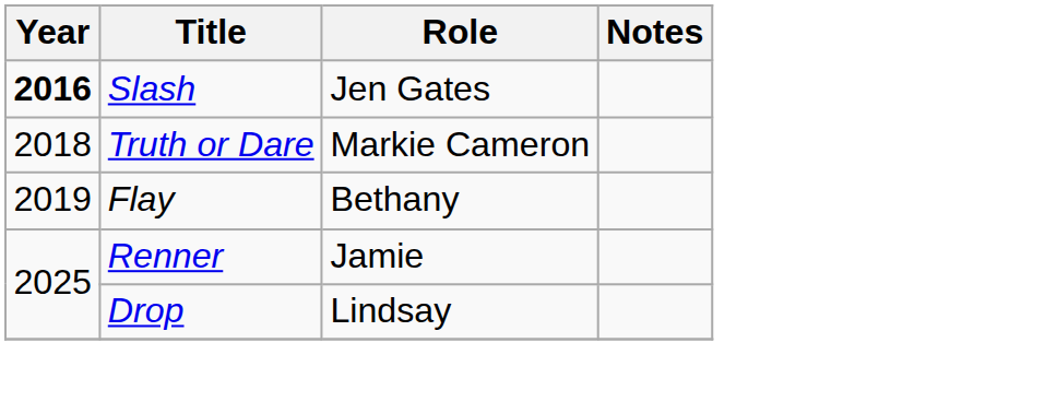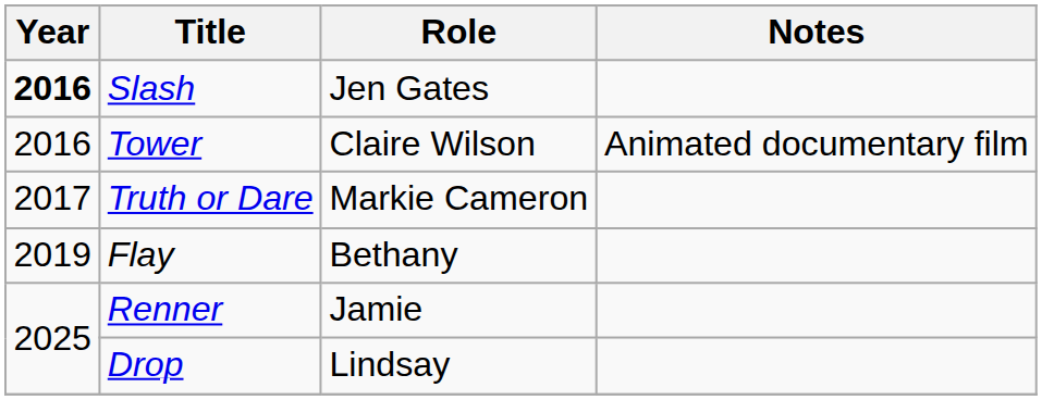+ row: 2016 | Tower | Claire Wilson | Animated documentary film
Truth or Dare | Year: 2018 -> 2017
